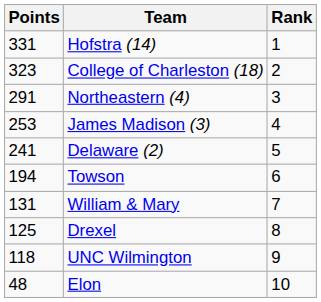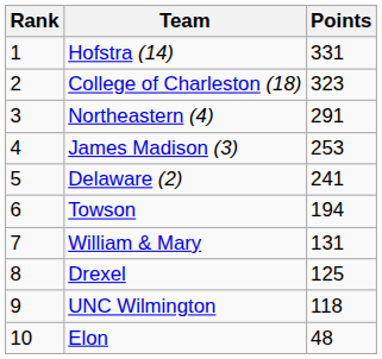columns swapped: Rank <-> Points
